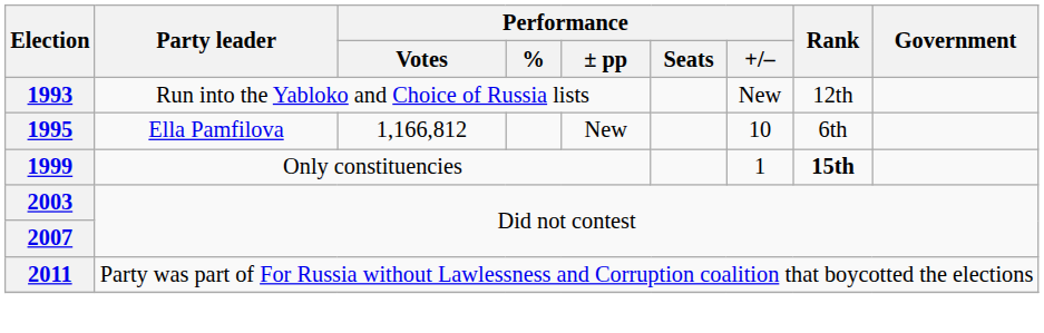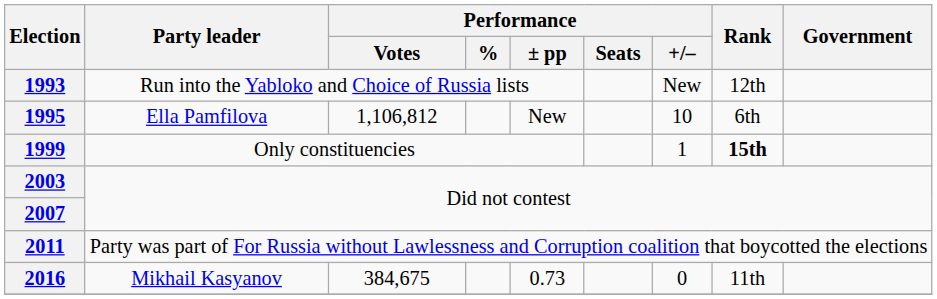1995 | Performance / Votes: 1,166,812 -> 1,106,812
+ row: 2016 | Mikhail Kasyanov | 384,675 | 0.73 | 0 | 11th
